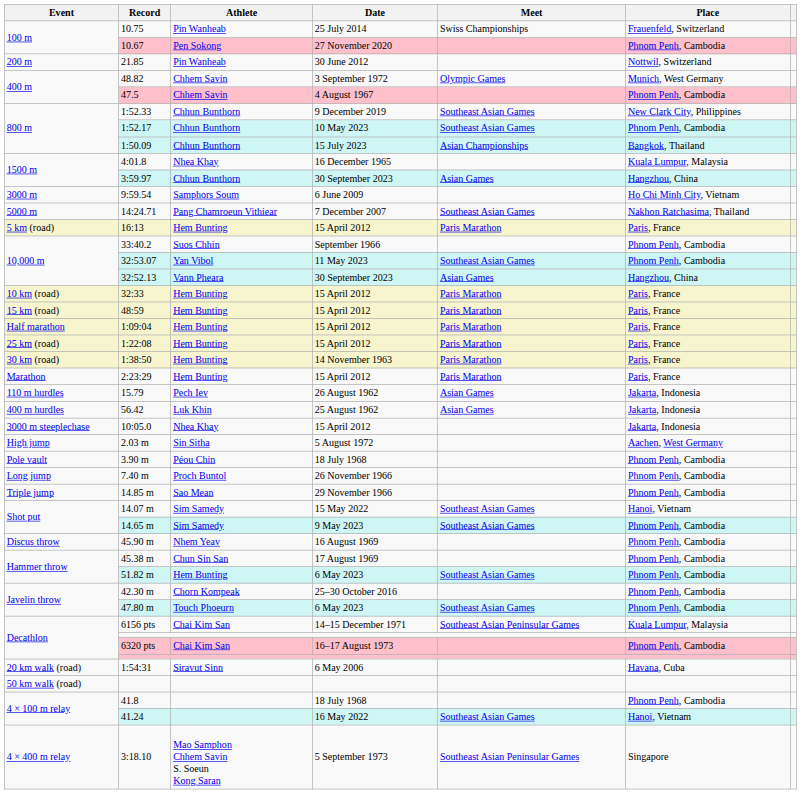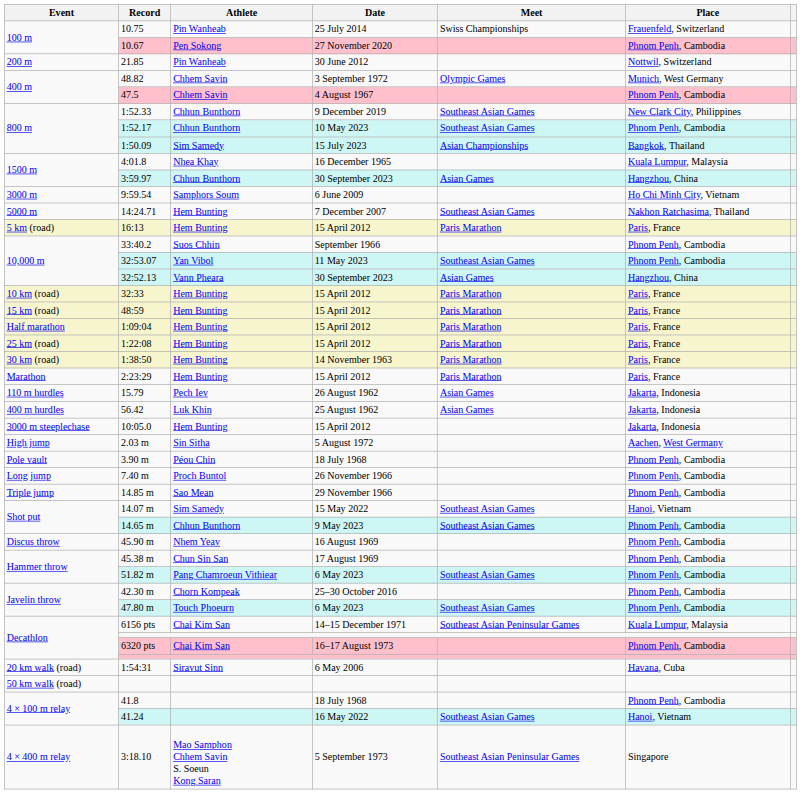1:50.09 | Athlete: Chhun Bunthorn -> Sim Samedy
14:24.71 | Athlete: Pang Chamroeun Vithiear -> Hem Bunting
10:05.0 | Athlete: Nhea Khay -> Hem Bunting
14.65 m | Athlete: Sim Samedy -> Chhun Bunthorn
51.82 m | Athlete: Hem Bunting -> Pang Chamroeun Vithiear
